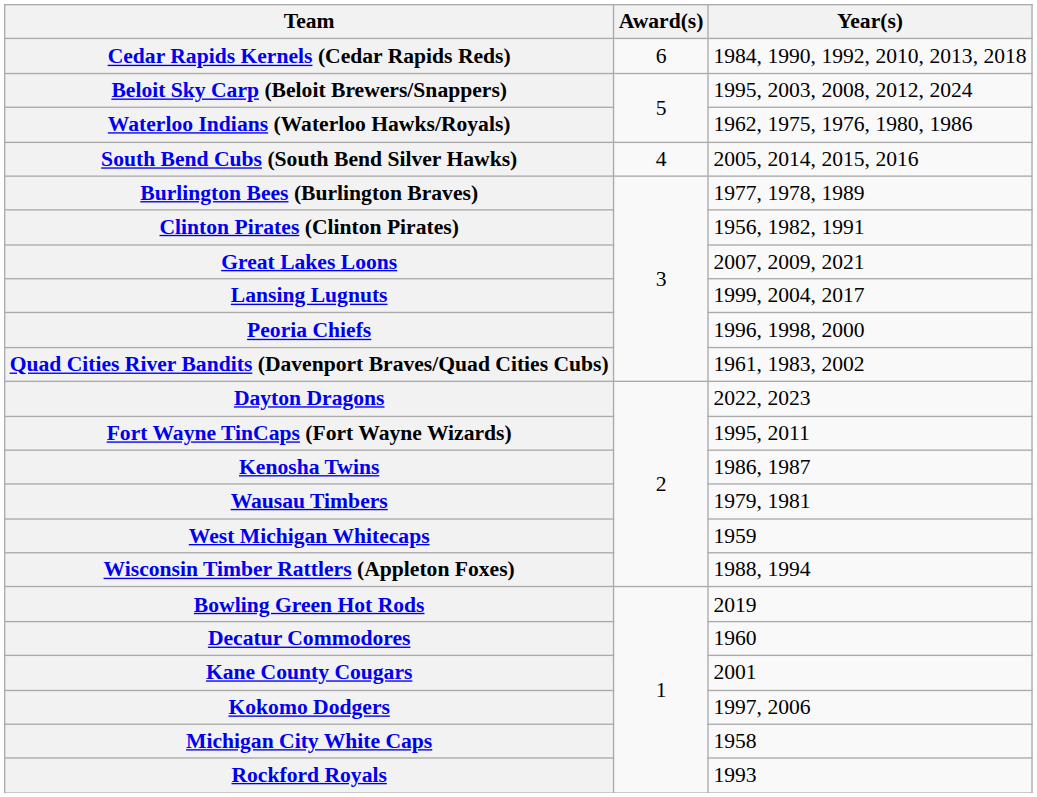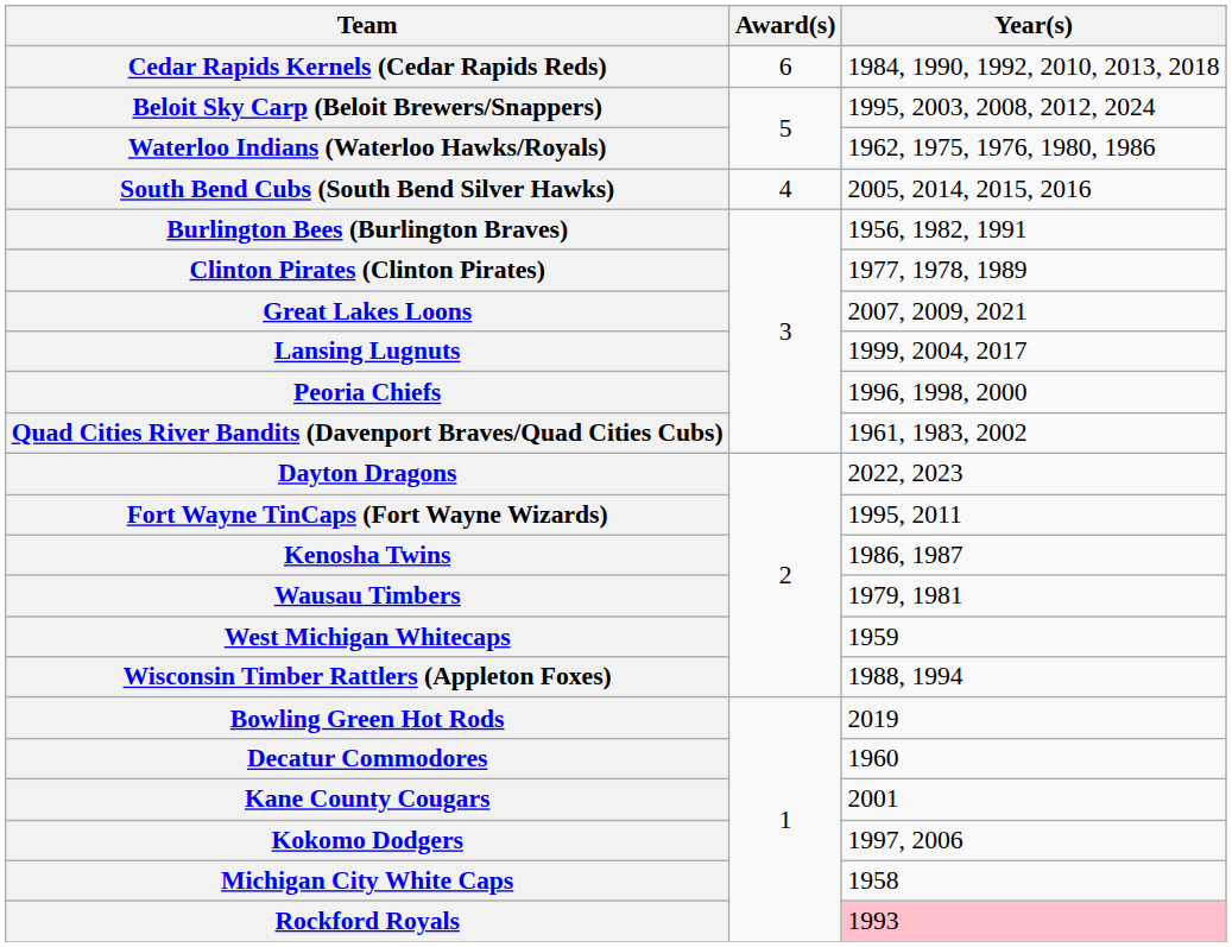Burlington Bees (Burlington Braves) | Year(s): 1977, 1978, 1989 -> 1956, 1982, 1991
Clinton Pirates (Clinton Pirates) | Year(s): 1956, 1982, 1991 -> 1977, 1978, 1989
Rockford Royals | Year(s): no background -> pink background
